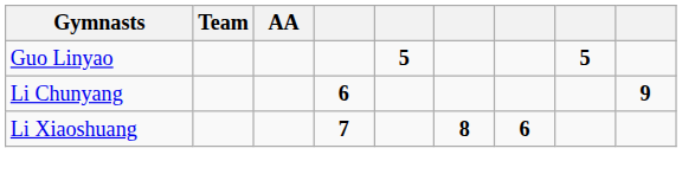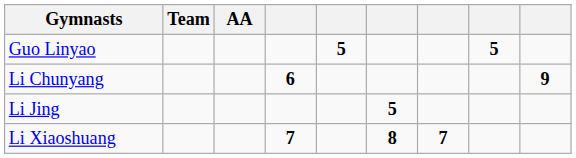+ row: Li Jing | 5
Li Xiaoshuang | column 7: 6 -> 7
